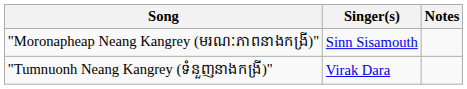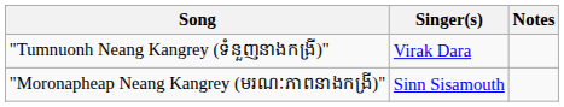rows swapped: "Tumnuonh Neang Kangrey (ទំនួញនាងកង្រី)" <-> "Moronapheap Neang Kangrey (មរណៈភាពនាងកង្រី)"
